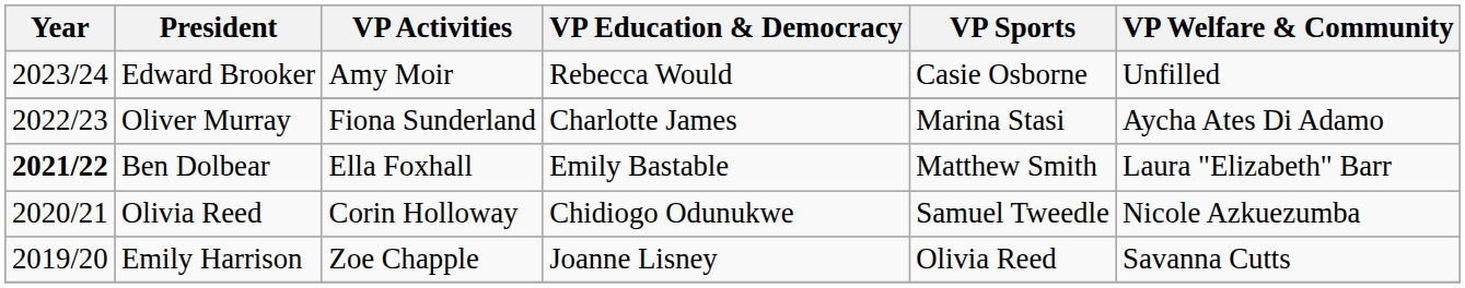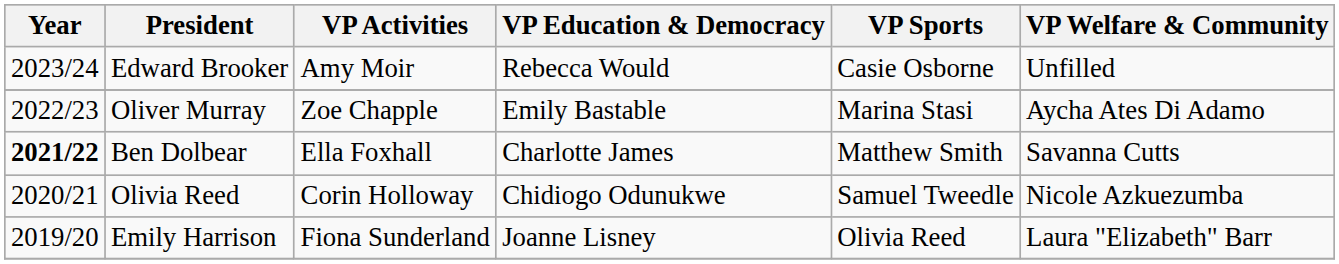Oliver Murray | VP Activities: Fiona Sunderland -> Zoe Chapple
Oliver Murray | VP Education & Democracy: Charlotte James -> Emily Bastable
Ben Dolbear | VP Education & Democracy: Emily Bastable -> Charlotte James
Ben Dolbear | VP Welfare & Community: Laura "Elizabeth" Barr -> Savanna Cutts
Emily Harrison | VP Activities: Zoe Chapple -> Fiona Sunderland
Emily Harrison | VP Welfare & Community: Savanna Cutts -> Laura "Elizabeth" Barr
